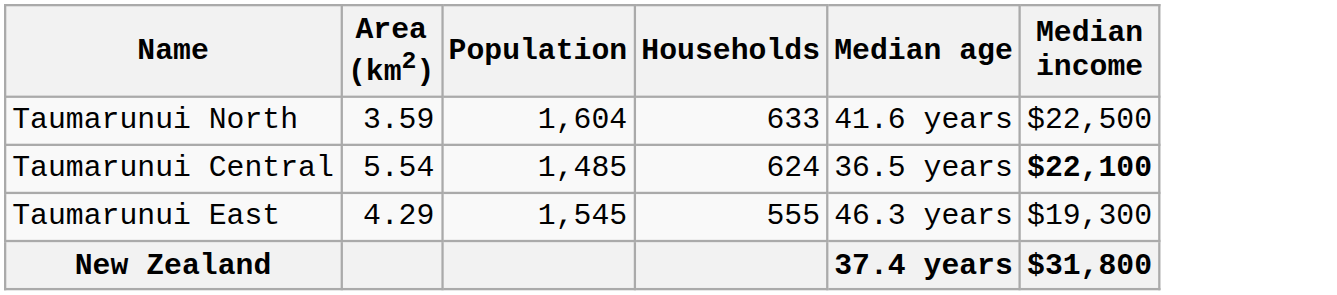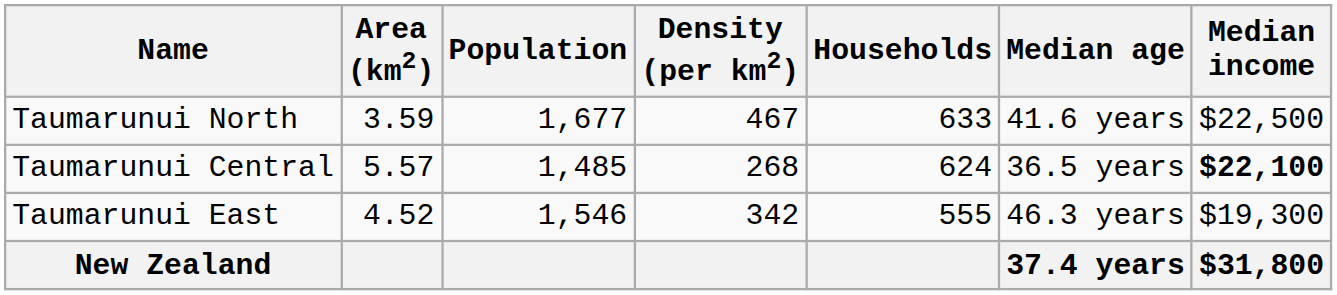+ column: Density (per km2) | 467 | 268 | 342
Taumarunui North | Population: 1,604 -> 1,677
Taumarunui Central | Area (km2): 5.54 -> 5.57
Taumarunui East | Area (km2): 4.29 -> 4.52
Taumarunui East | Population: 1,545 -> 1,546
